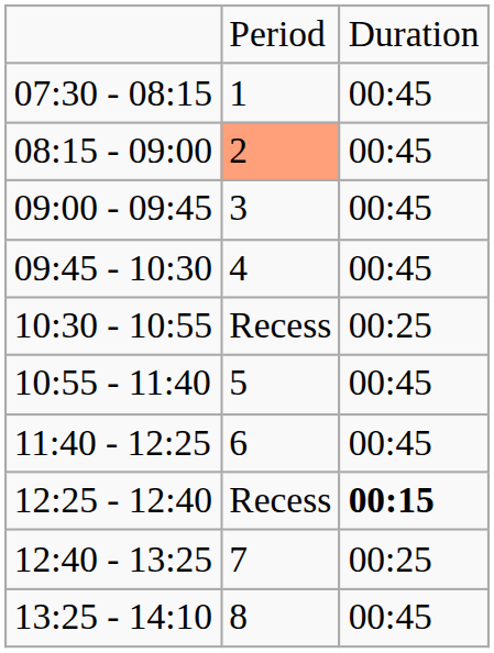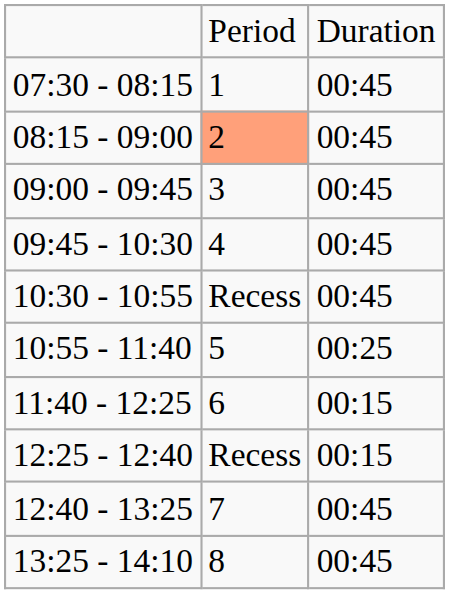10:30 - 10:55 | column 3: 00:25 -> 00:45
10:55 - 11:40 | column 3: 00:45 -> 00:25
11:40 - 12:25 | column 3: 00:45 -> 00:15
12:25 - 12:40 | column 3: bold -> normal
12:40 - 13:25 | column 3: 00:25 -> 00:45
